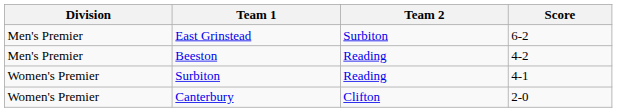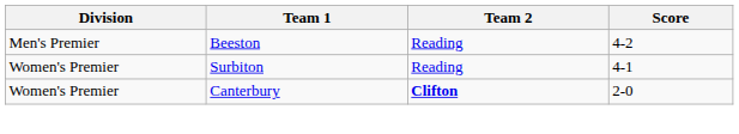- row: Men's Premier | East Grinstead | Surbiton | 6-2
Canterbury | Team 2: normal -> bold
